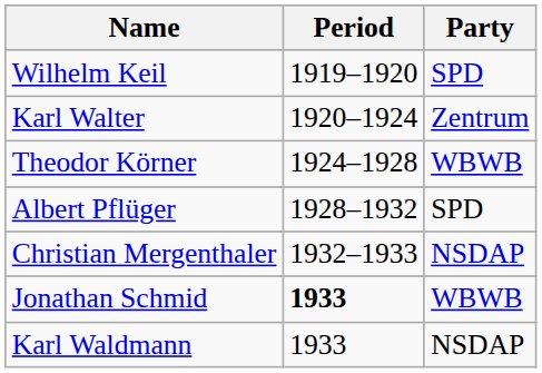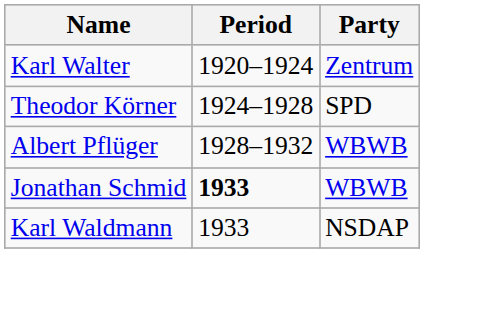- row: Wilhelm Keil | 1919–1920 | SPD
Theodor Körner | Party: WBWB -> SPD
Albert Pflüger | Party: SPD -> WBWB
- row: Christian Mergenthaler | 1932–1933 | NSDAP
